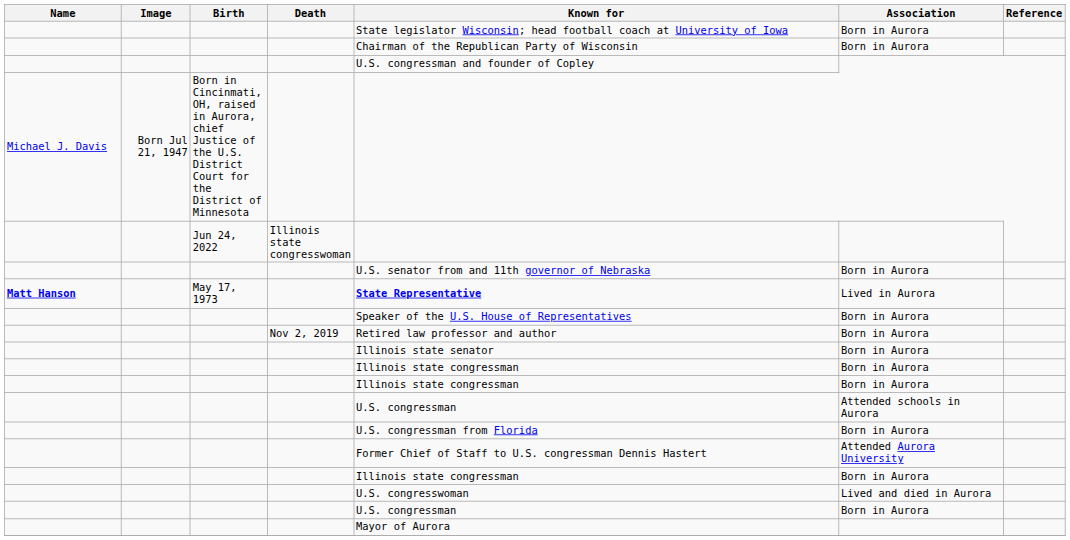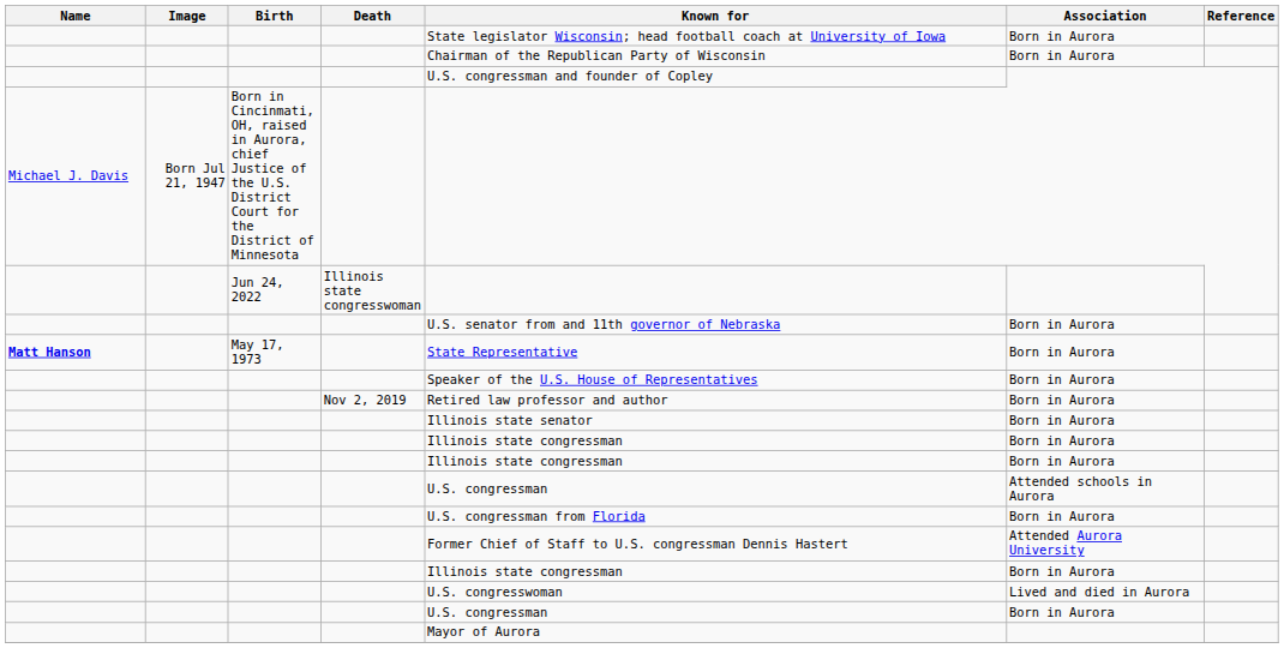May 17, 1973 | Known for: bold -> normal
May 17, 1973 | Association: Lived in Aurora -> Born in Aurora
